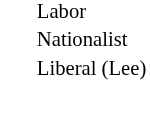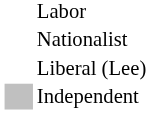+ row: Independent
